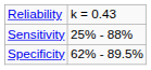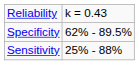rows swapped: Specificity <-> Sensitivity
